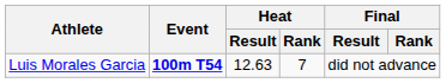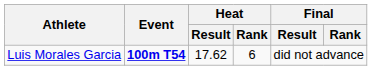Luis Morales Garcia | Heat / Result: 12.63 -> 17.62
Luis Morales Garcia | Heat / Rank: 7 -> 6
